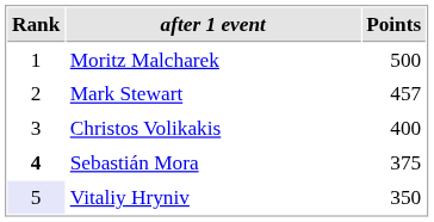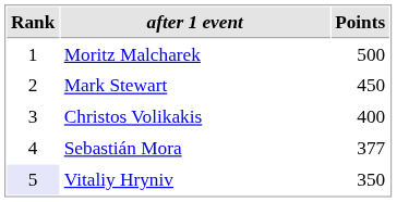Mark Stewart | Points: 457 -> 450
Sebastián Mora | Rank: bold -> normal
Sebastián Mora | Points: 375 -> 377
